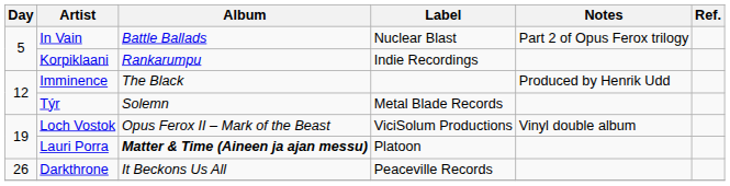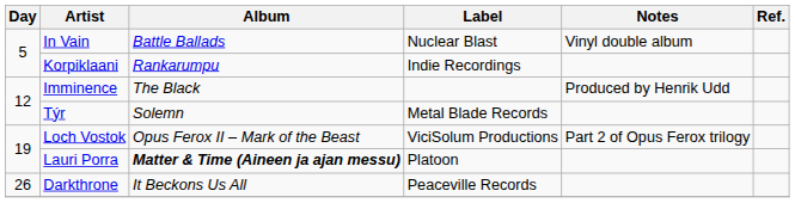In Vain | Notes: Part 2 of Opus Ferox trilogy -> Vinyl double album
Loch Vostok | Notes: Vinyl double album -> Part 2 of Opus Ferox trilogy
